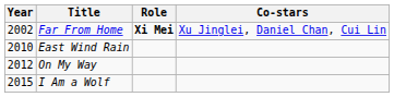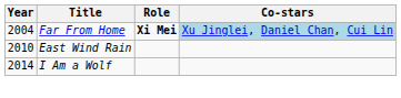Far From Home | Year: 2002 -> 2004
Far From Home | Co-stars: no background -> lightblue background
- row: 2012 | On My Way
I Am a Wolf | Year: 2015 -> 2014
